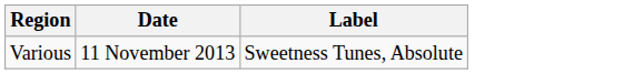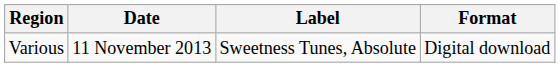+ column: Format | Digital download
